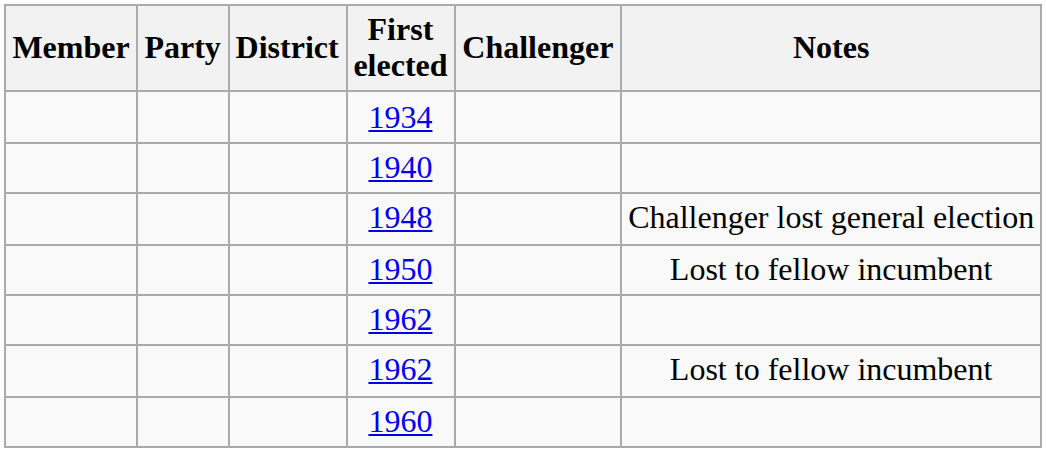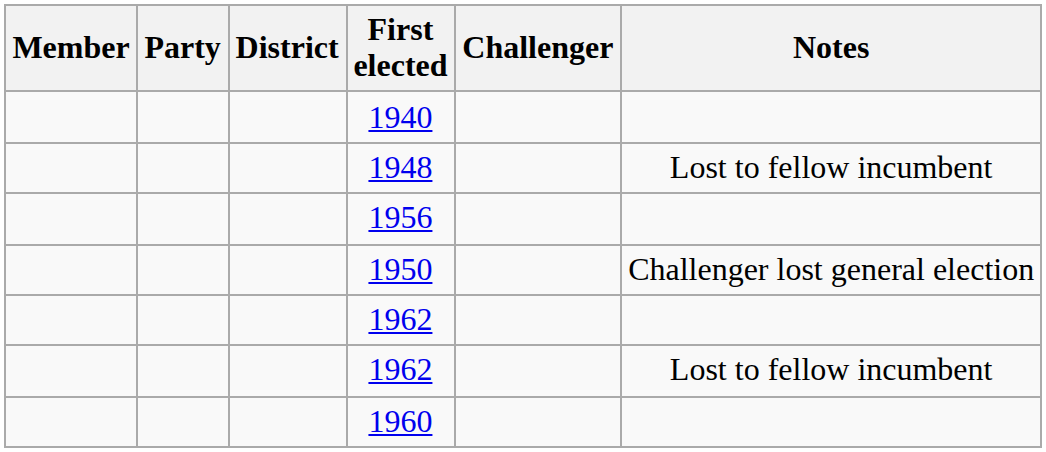- row: 1934
1948 | Notes: Challenger lost general election -> Lost to fellow incumbent
+ row: 1956
1950 | Notes: Lost to fellow incumbent -> Challenger lost general election
